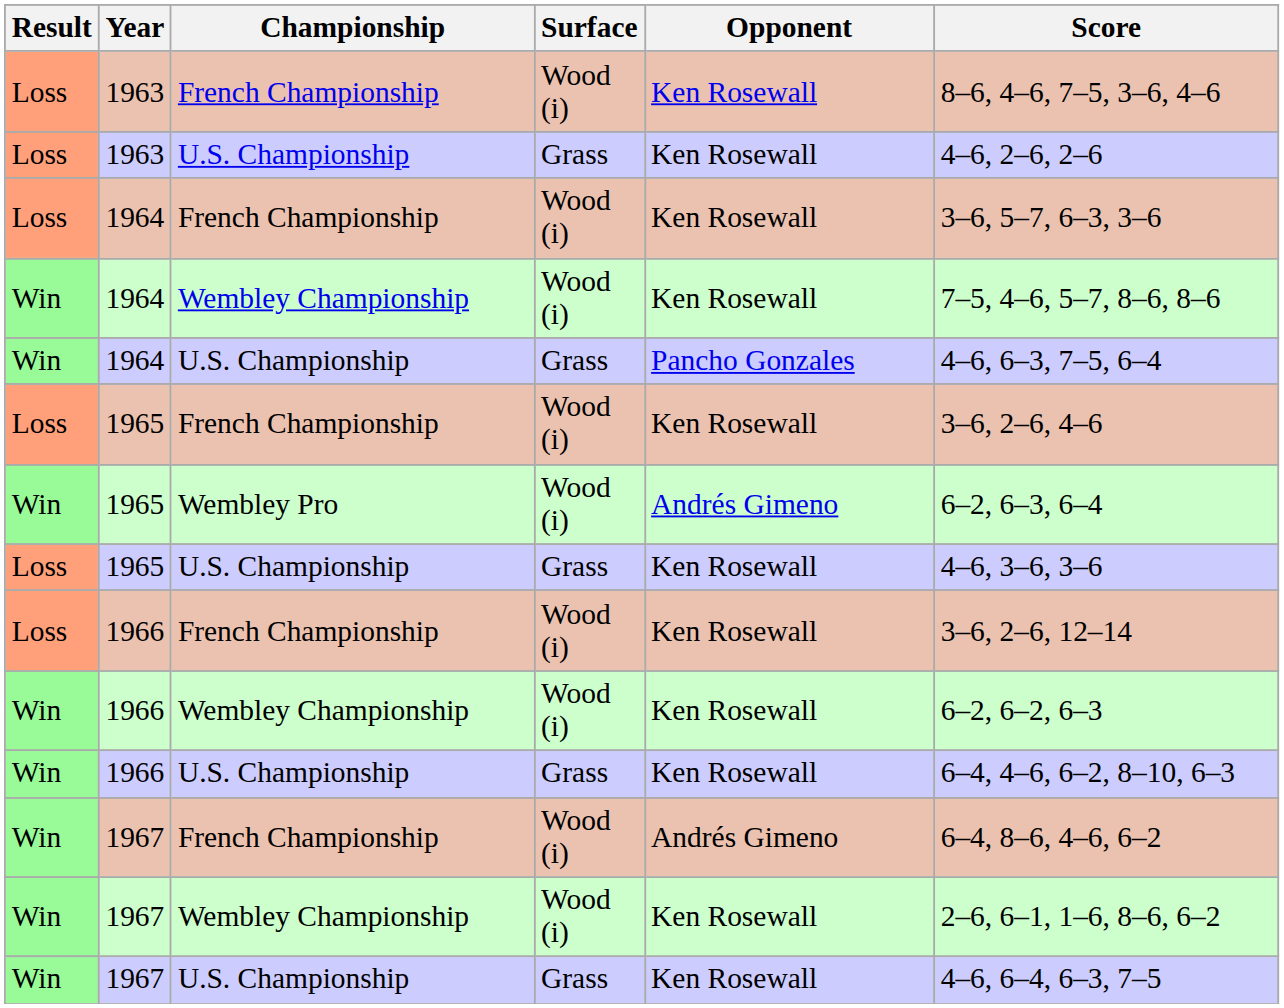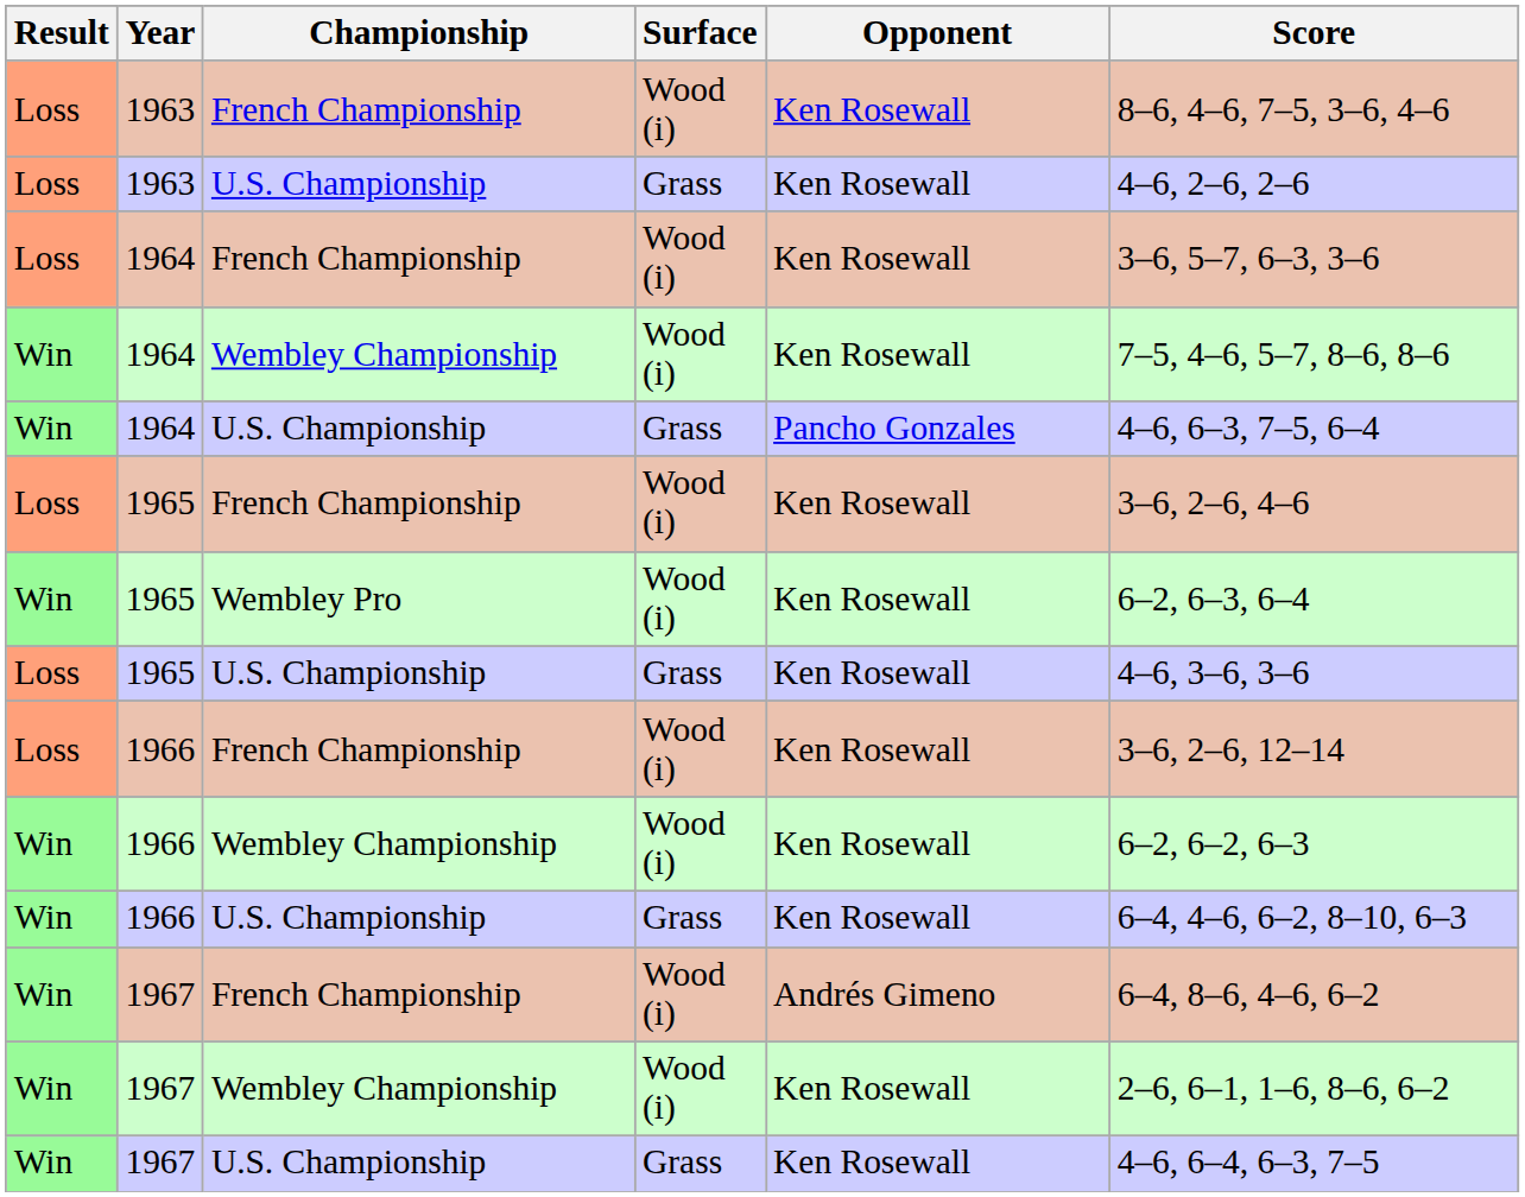1965 / Wembley Pro | Opponent: Andrés Gimeno -> Ken Rosewall
